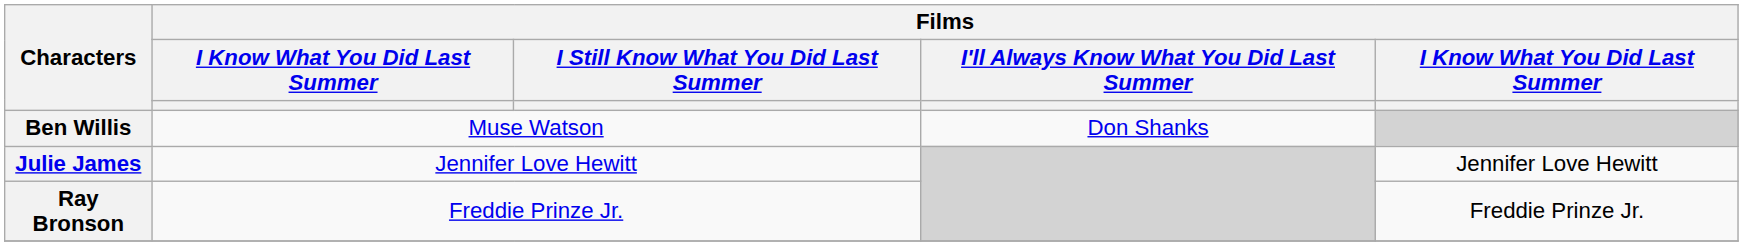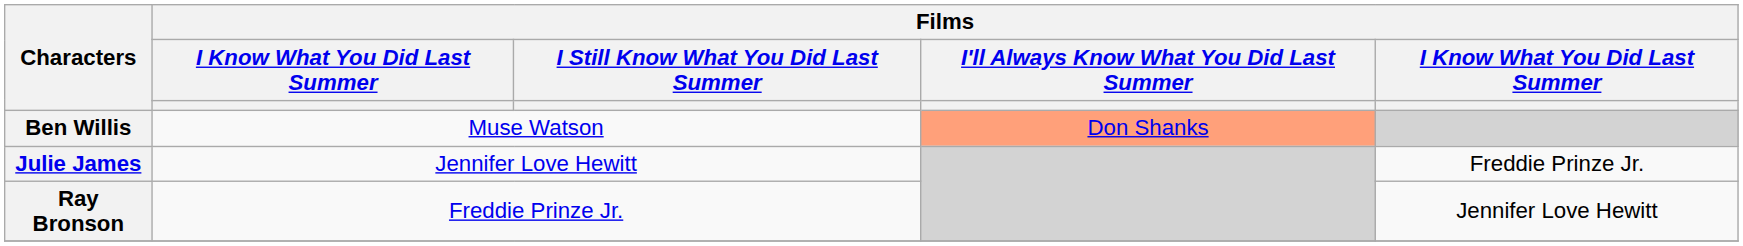Ben Willis | Films / I'll Always Know What You Did Last Summer: no background -> lightsalmon background
Julie James | column 5: Jennifer Love Hewitt -> Freddie Prinze Jr.
Ray Bronson | column 5: Freddie Prinze Jr. -> Jennifer Love Hewitt
